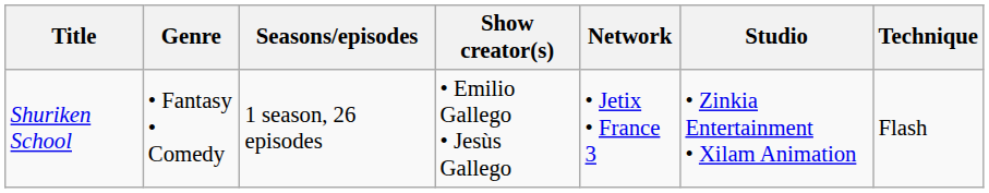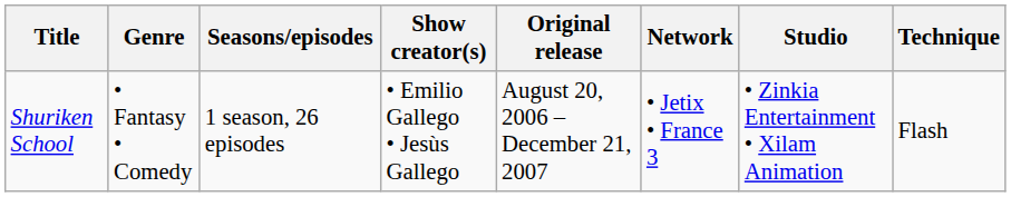+ column: Original release | August 20, 2006 – December 21, 2007
